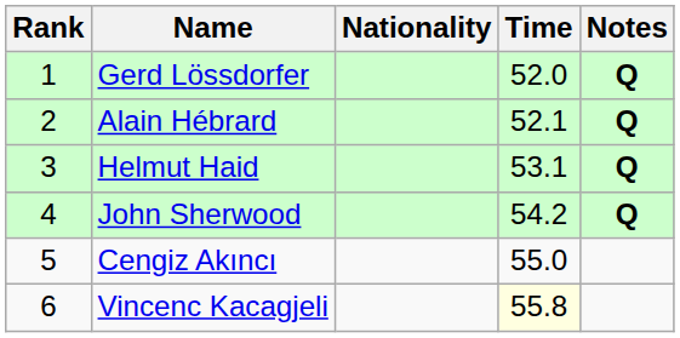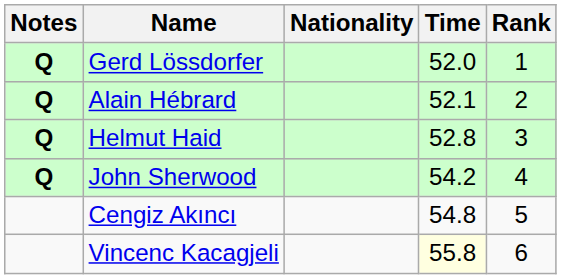columns swapped: Rank <-> Notes
Helmut Haid | Time: 53.1 -> 52.8
Cengiz Akıncı | Time: 55.0 -> 54.8
